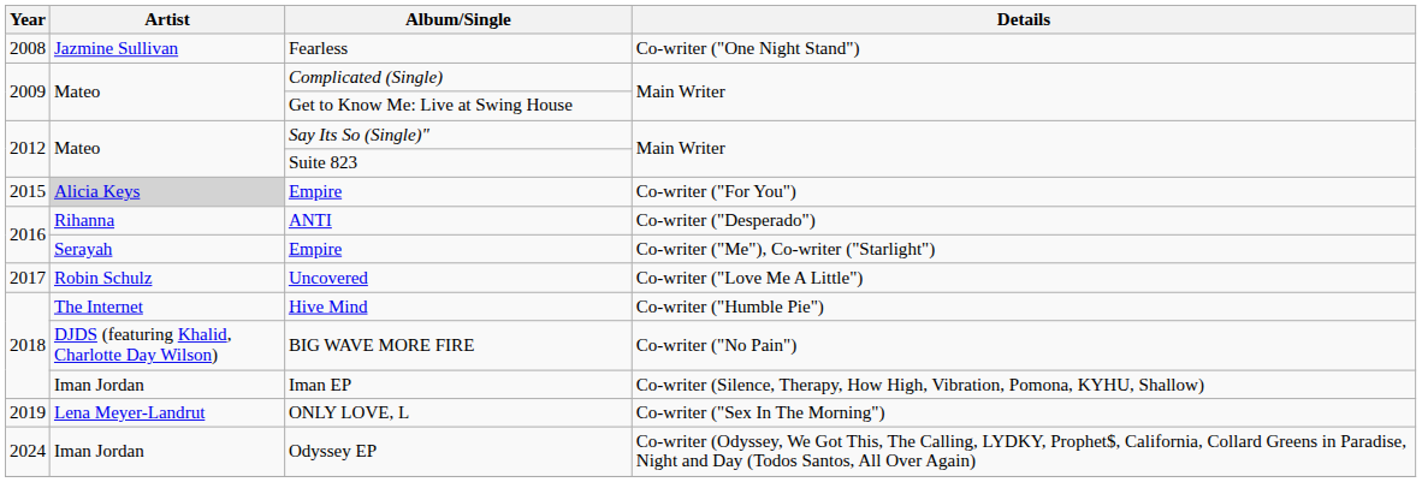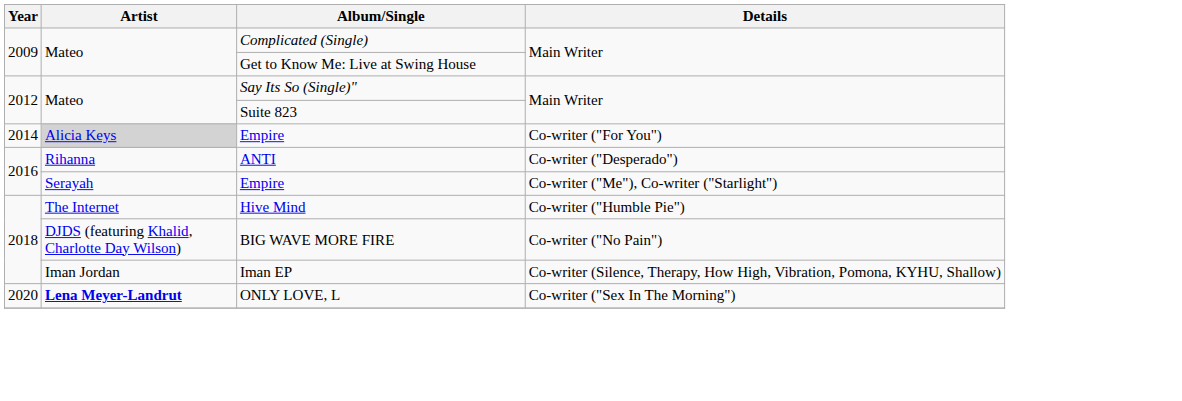- row: 2008 | Jazmine Sullivan | Fearless | Co-writer ("One Night Stand")
Empire / Co-writer ("For You") | Year: 2015 -> 2014
- row: 2017 | Robin Schulz | Uncovered | Co-writer ("Love Me A Little")
ONLY LOVE, L | Year: 2019 -> 2020
ONLY LOVE, L | Artist: normal -> bold
- row: 2024 | Iman Jordan | Odyssey EP | Co-writer (Odyssey, We Got This, The Calling, LYDKY, Prophet$, California, Collard Greens in Paradise, Night and Day (Todos Santos, All Over Again)
